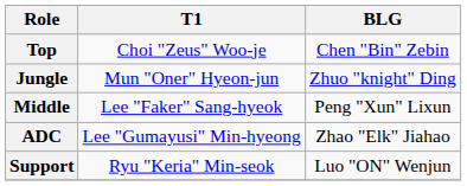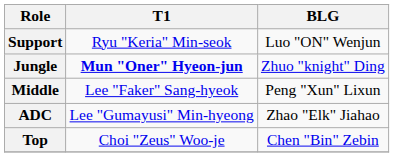rows swapped: Top <-> Support
Jungle | T1: normal -> bold
